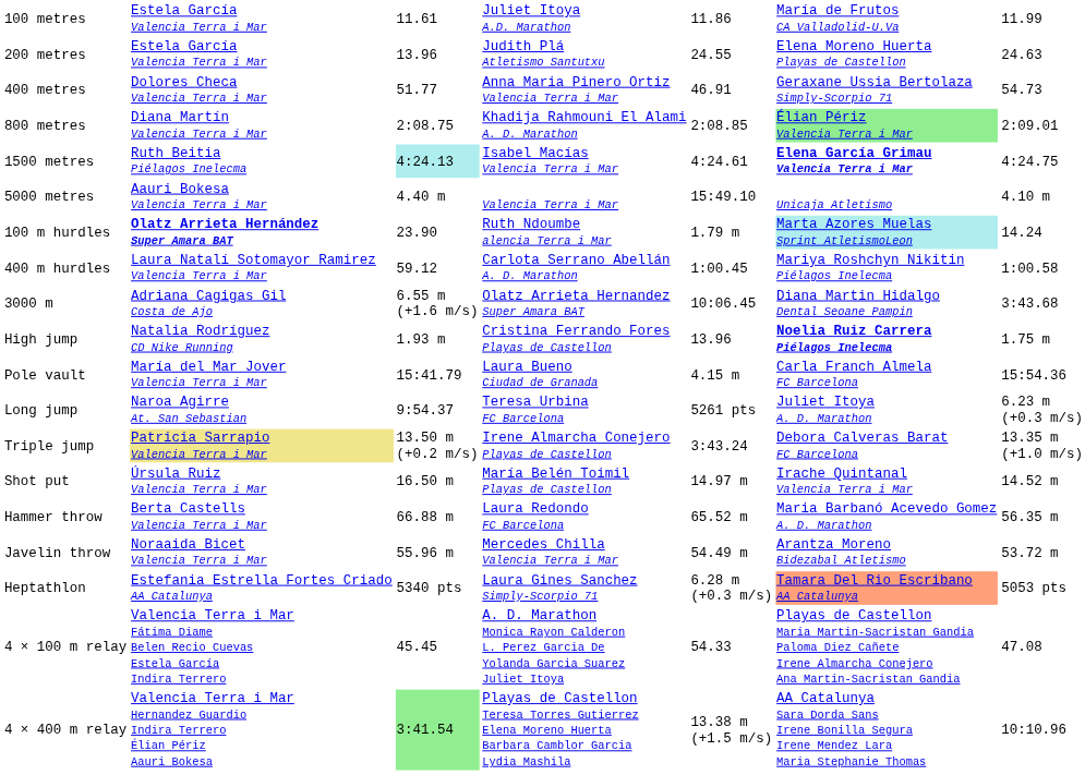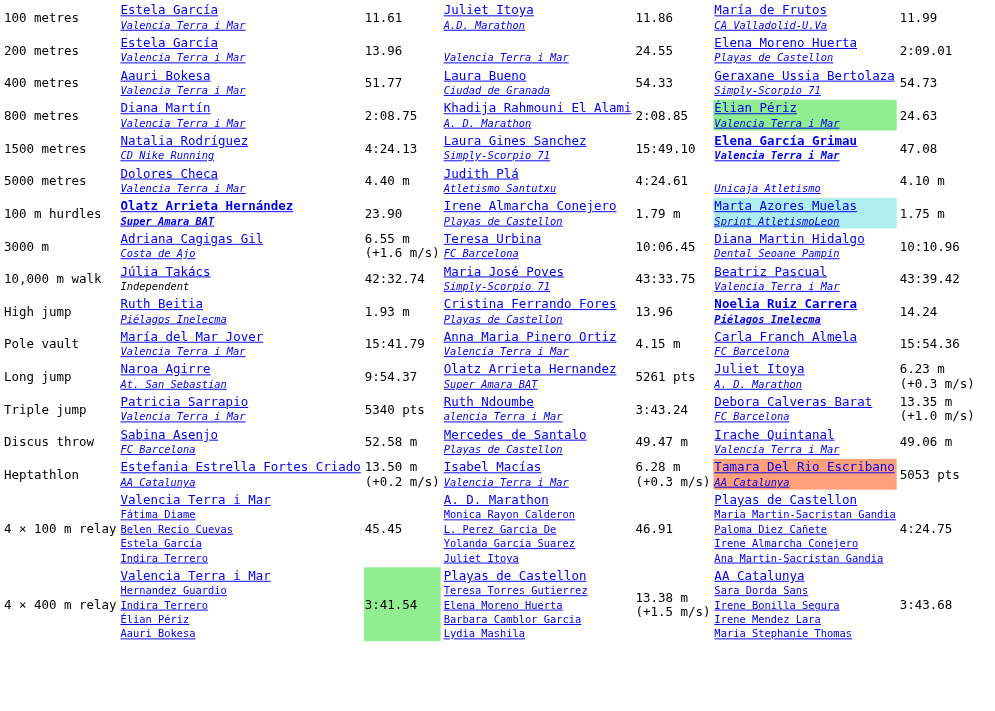200 metres | column 4: Judith Plá Atletismo Santutxu -> Valencia Terra i Mar
200 metres | column 7: 24.63 -> 2:09.01
400 metres | column 2: Dolores Checa Valencia Terra i Mar -> Aauri Bokesa Valencia Terra i Mar
400 metres | column 4: Anna Maria Pinero Ortiz Valencia Terra i Mar -> Laura Bueno Ciudad de Granada
400 metres | column 5: 46.91 -> 54.33
800 metres | column 7: 2:09.01 -> 24.63
1500 metres | column 2: Ruth Beitia Piélagos Inelecma -> Natalia Rodríguez CD Nike Running
1500 metres | column 3: paleturquoise background -> no background
1500 metres | column 4: Isabel Macías Valencia Terra i Mar -> Laura Gines Sanchez Simply-Scorpio 71
1500 metres | column 5: 4:24.61 -> 15:49.10
1500 metres | column 7: 4:24.75 -> 47.08
5000 metres | column 2: Aauri Bokesa Valencia Terra i Mar -> Dolores Checa Valencia Terra i Mar
5000 metres | column 4: Valencia Terra i Mar -> Judith Plá Atletismo Santutxu
5000 metres | column 5: 15:49.10 -> 4:24.61
100 m hurdles | column 4: Ruth Ndoumbe alencia Terra i Mar -> Irene Almarcha Conejero Playas de Castellon
100 m hurdles | column 7: 14.24 -> 1.75 m
- row: 400 m hurdles | Laura Natalí Sotomayor Ramirez Valencia Terra i Mar | 59.12 | Carlota Serrano Abellán A. D. Marathon | 1:00.45 | Mariya Roshchyn Nikitin Piélagos Inelecma | 1:00.58
3000 m | column 4: Olatz Arrieta Hernandez Super Amara BAT -> Teresa Urbina FC Barcelona
3000 m | column 7: 3:43.68 -> 10:10.96
+ row: 10,000 m walk | Júlia Takács Independent | 42:32.74 | Maria José Poves Simply-Scorpio 71 | 43:33.75 | Beatriz Pascual Valencia Terra i Mar | 43:39.42
High jump | column 2: Natalia Rodríguez CD Nike Running -> Ruth Beitia Piélagos Inelecma
High jump | column 7: 1.75 m -> 14.24
Pole vault | column 4: Laura Bueno Ciudad de Granada -> Anna Maria Pinero Ortiz Valencia Terra i Mar
Long jump | column 4: Teresa Urbina FC Barcelona -> Olatz Arrieta Hernandez Super Amara BAT
Triple jump | column 2: khaki background -> no background
Triple jump | column 3: 13.50 m (+0.2 m/s) -> 5340 pts
Triple jump | column 4: Irene Almarcha Conejero Playas de Castellon -> Ruth Ndoumbe alencia Terra i Mar
- row: Shot put | Úrsula Ruiz Valencia Terra i Mar | 16.50 m | María Belén Toimil Playas de Castellon | 14.97 m | Irache Quintanal Valencia Terra i Mar | 14.52 m
+ row: Discus throw | Sabina Asenjo FC Barcelona | 52.58 m | Mercedes de Santalo Playas de Castellon | 49.47 m | Irache Quintanal Valencia Terra i Mar | 49.06 m
- row: Hammer throw | Berta Castells Valencia Terra i Mar | 66.88 m | Laura Redondo FC Barcelona | 65.52 m | Maria Barbanó Acevedo Gomez A. D. Marathon | 56.35 m
- row: Javelin throw | Noraaida Bicet Valencia Terra i Mar | 55.96 m | Mercedes Chilla Valencia Terra i Mar | 54.49 m | Arantza Moreno Bidezabal Atletismo | 53.72 m
Heptathlon | column 3: 5340 pts -> 13.50 m (+0.2 m/s)
Heptathlon | column 4: Laura Gines Sanchez Simply-Scorpio 71 -> Isabel Macías Valencia Terra i Mar
4 × 100 m relay | column 5: 54.33 -> 46.91
4 × 100 m relay | column 7: 47.08 -> 4:24.75
4 × 400 m relay | column 7: 10:10.96 -> 3:43.68
